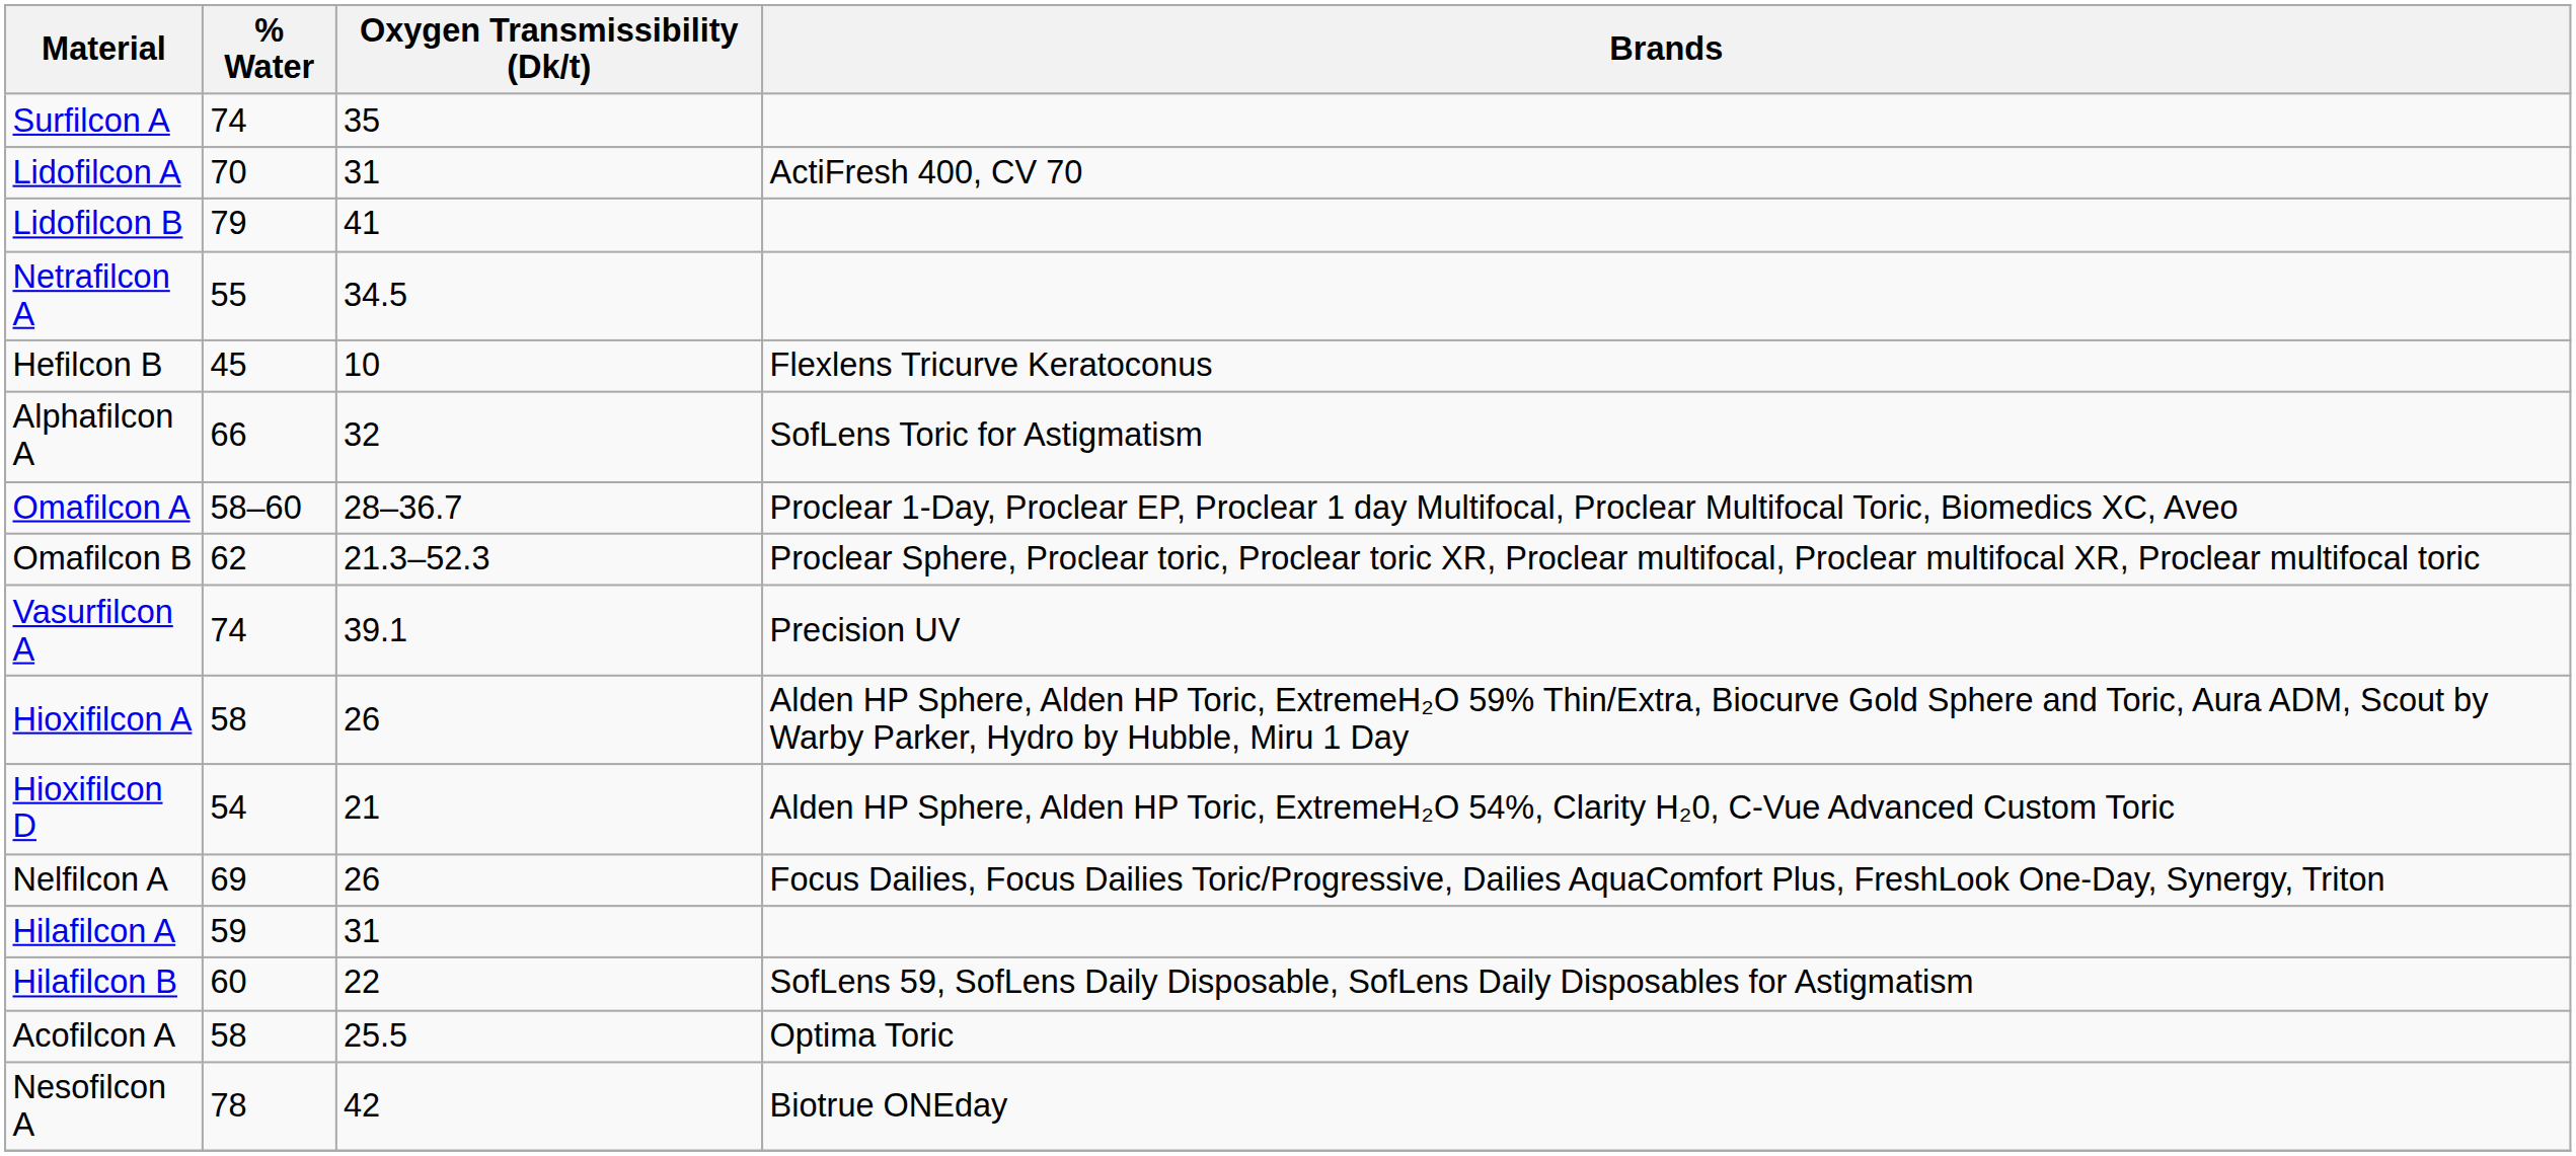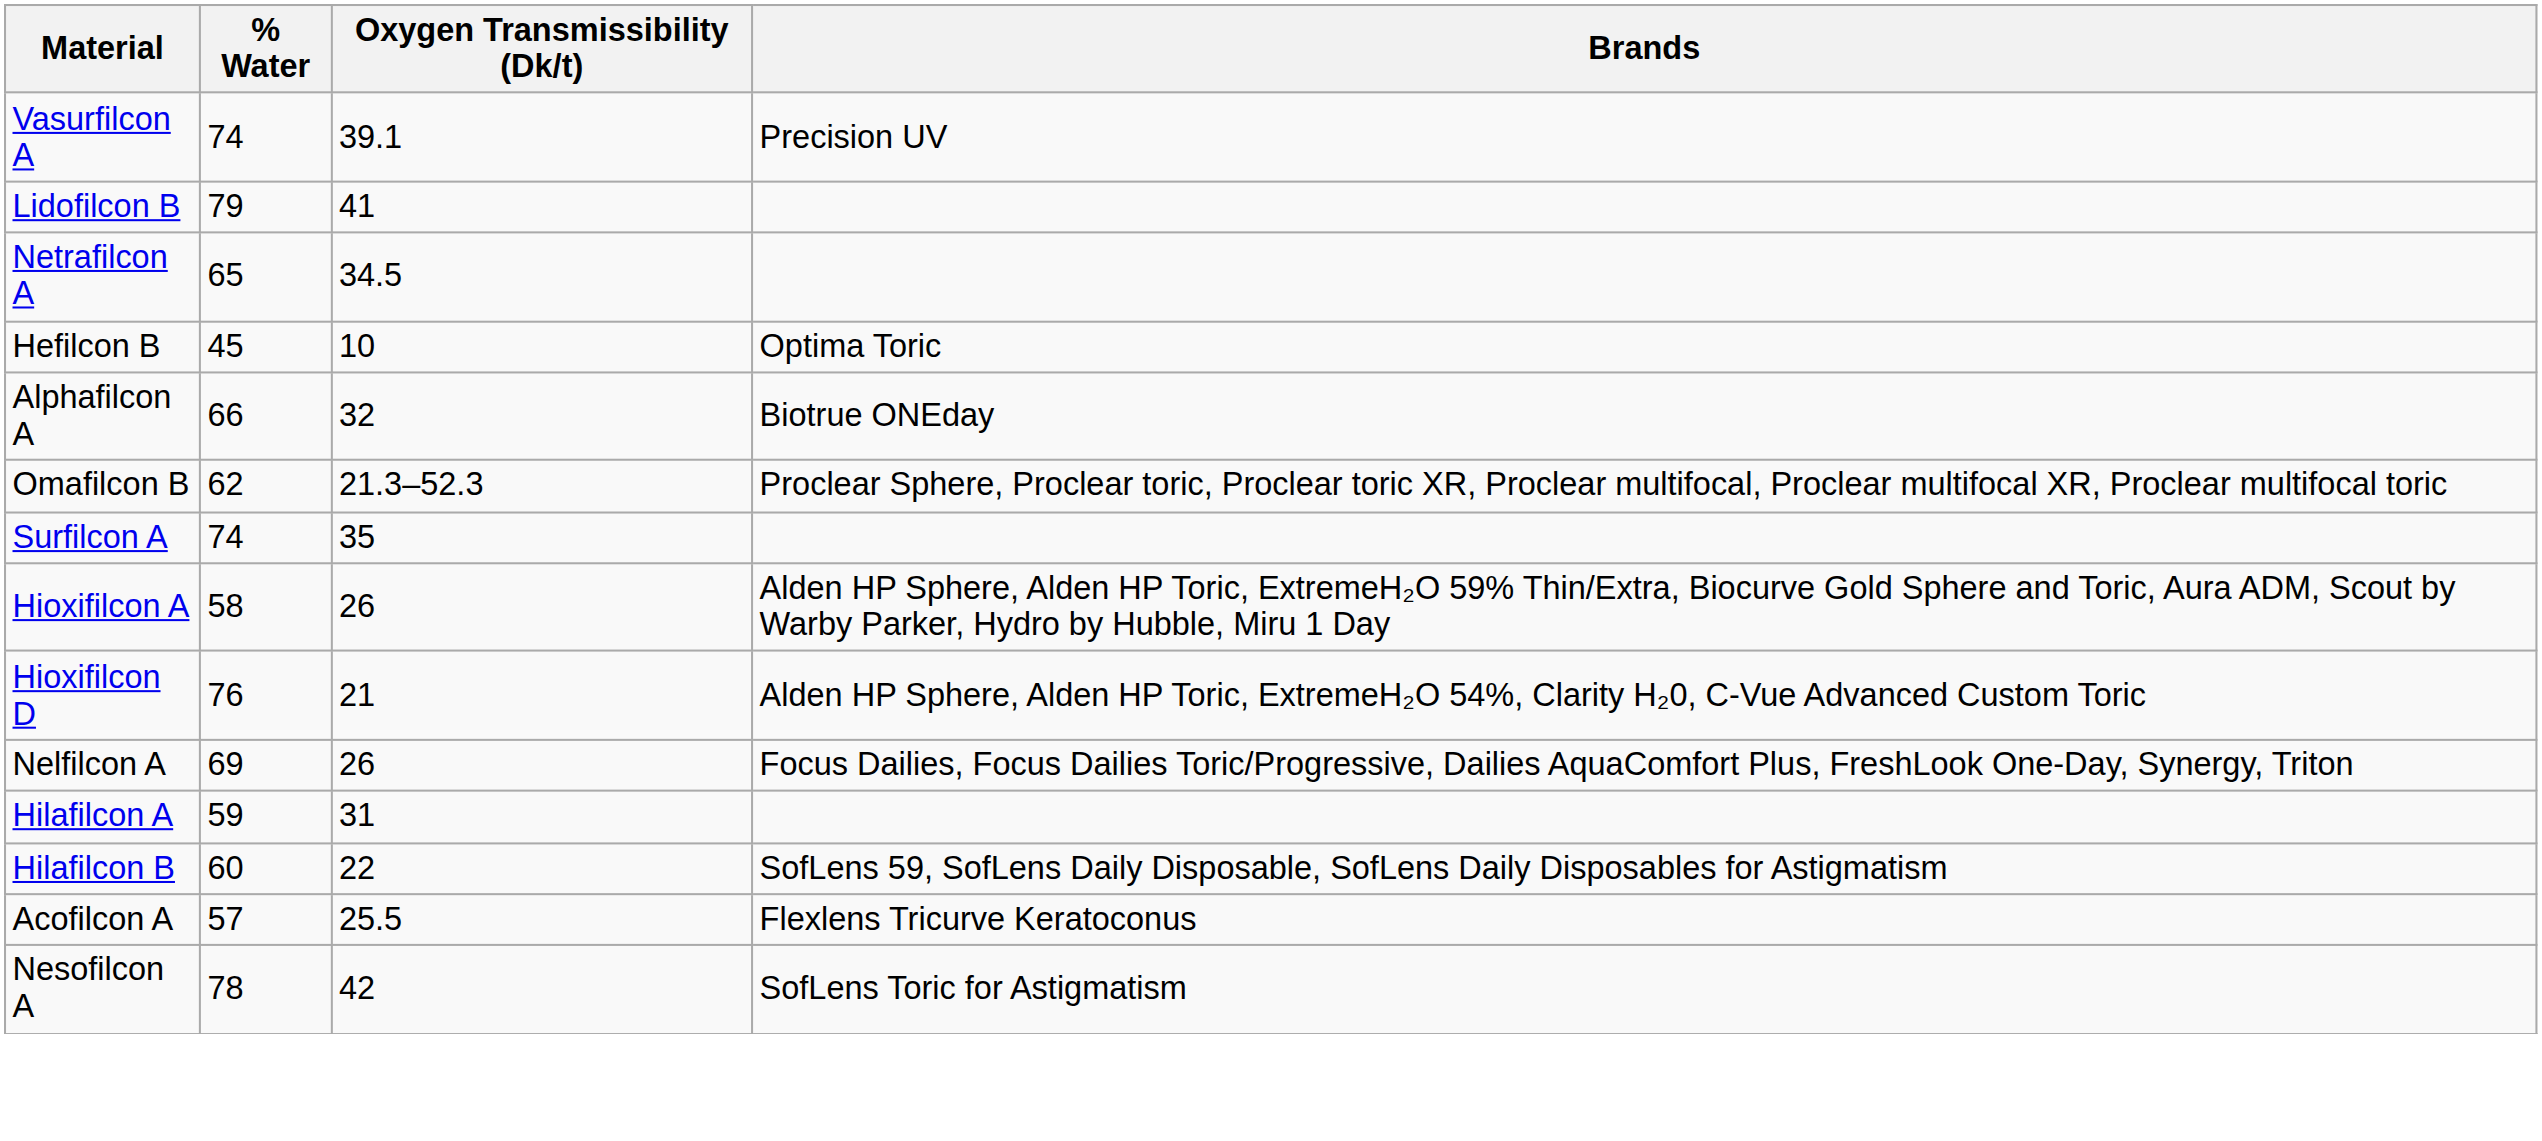rows swapped: Surfilcon A <-> Vasurfilcon A
- row: Lidofilcon A | 70 | 31 | ActiFresh 400, CV 70
Netrafilcon A | % Water: 55 -> 65
Hefilcon B | Brands: Flexlens Tricurve Keratoconus -> Optima Toric
Alphafilcon A | Brands: SofLens Toric for Astigmatism -> Biotrue ONEday
- row: Omafilcon A | 58–60 | 28–36.7 | Proclear 1-Day, Proclear EP, Proclear 1 day Multifocal, Proclear Multifocal Toric, Biomedics XC, Aveo
Hioxifilcon D | % Water: 54 -> 76
Acofilcon A | % Water: 58 -> 57
Acofilcon A | Brands: Optima Toric -> Flexlens Tricurve Keratoconus
Nesofilcon A | Brands: Biotrue ONEday -> SofLens Toric for Astigmatism
